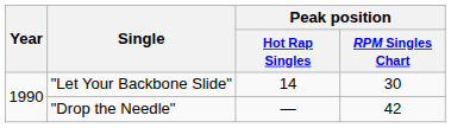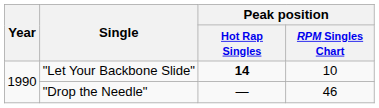"Let Your Backbone Slide" | Peak position / Hot Rap Singles: normal -> bold
"Let Your Backbone Slide" | Peak position / RPM Singles Chart: 30 -> 10
"Drop the Needle" | Peak position / RPM Singles Chart: 42 -> 46
